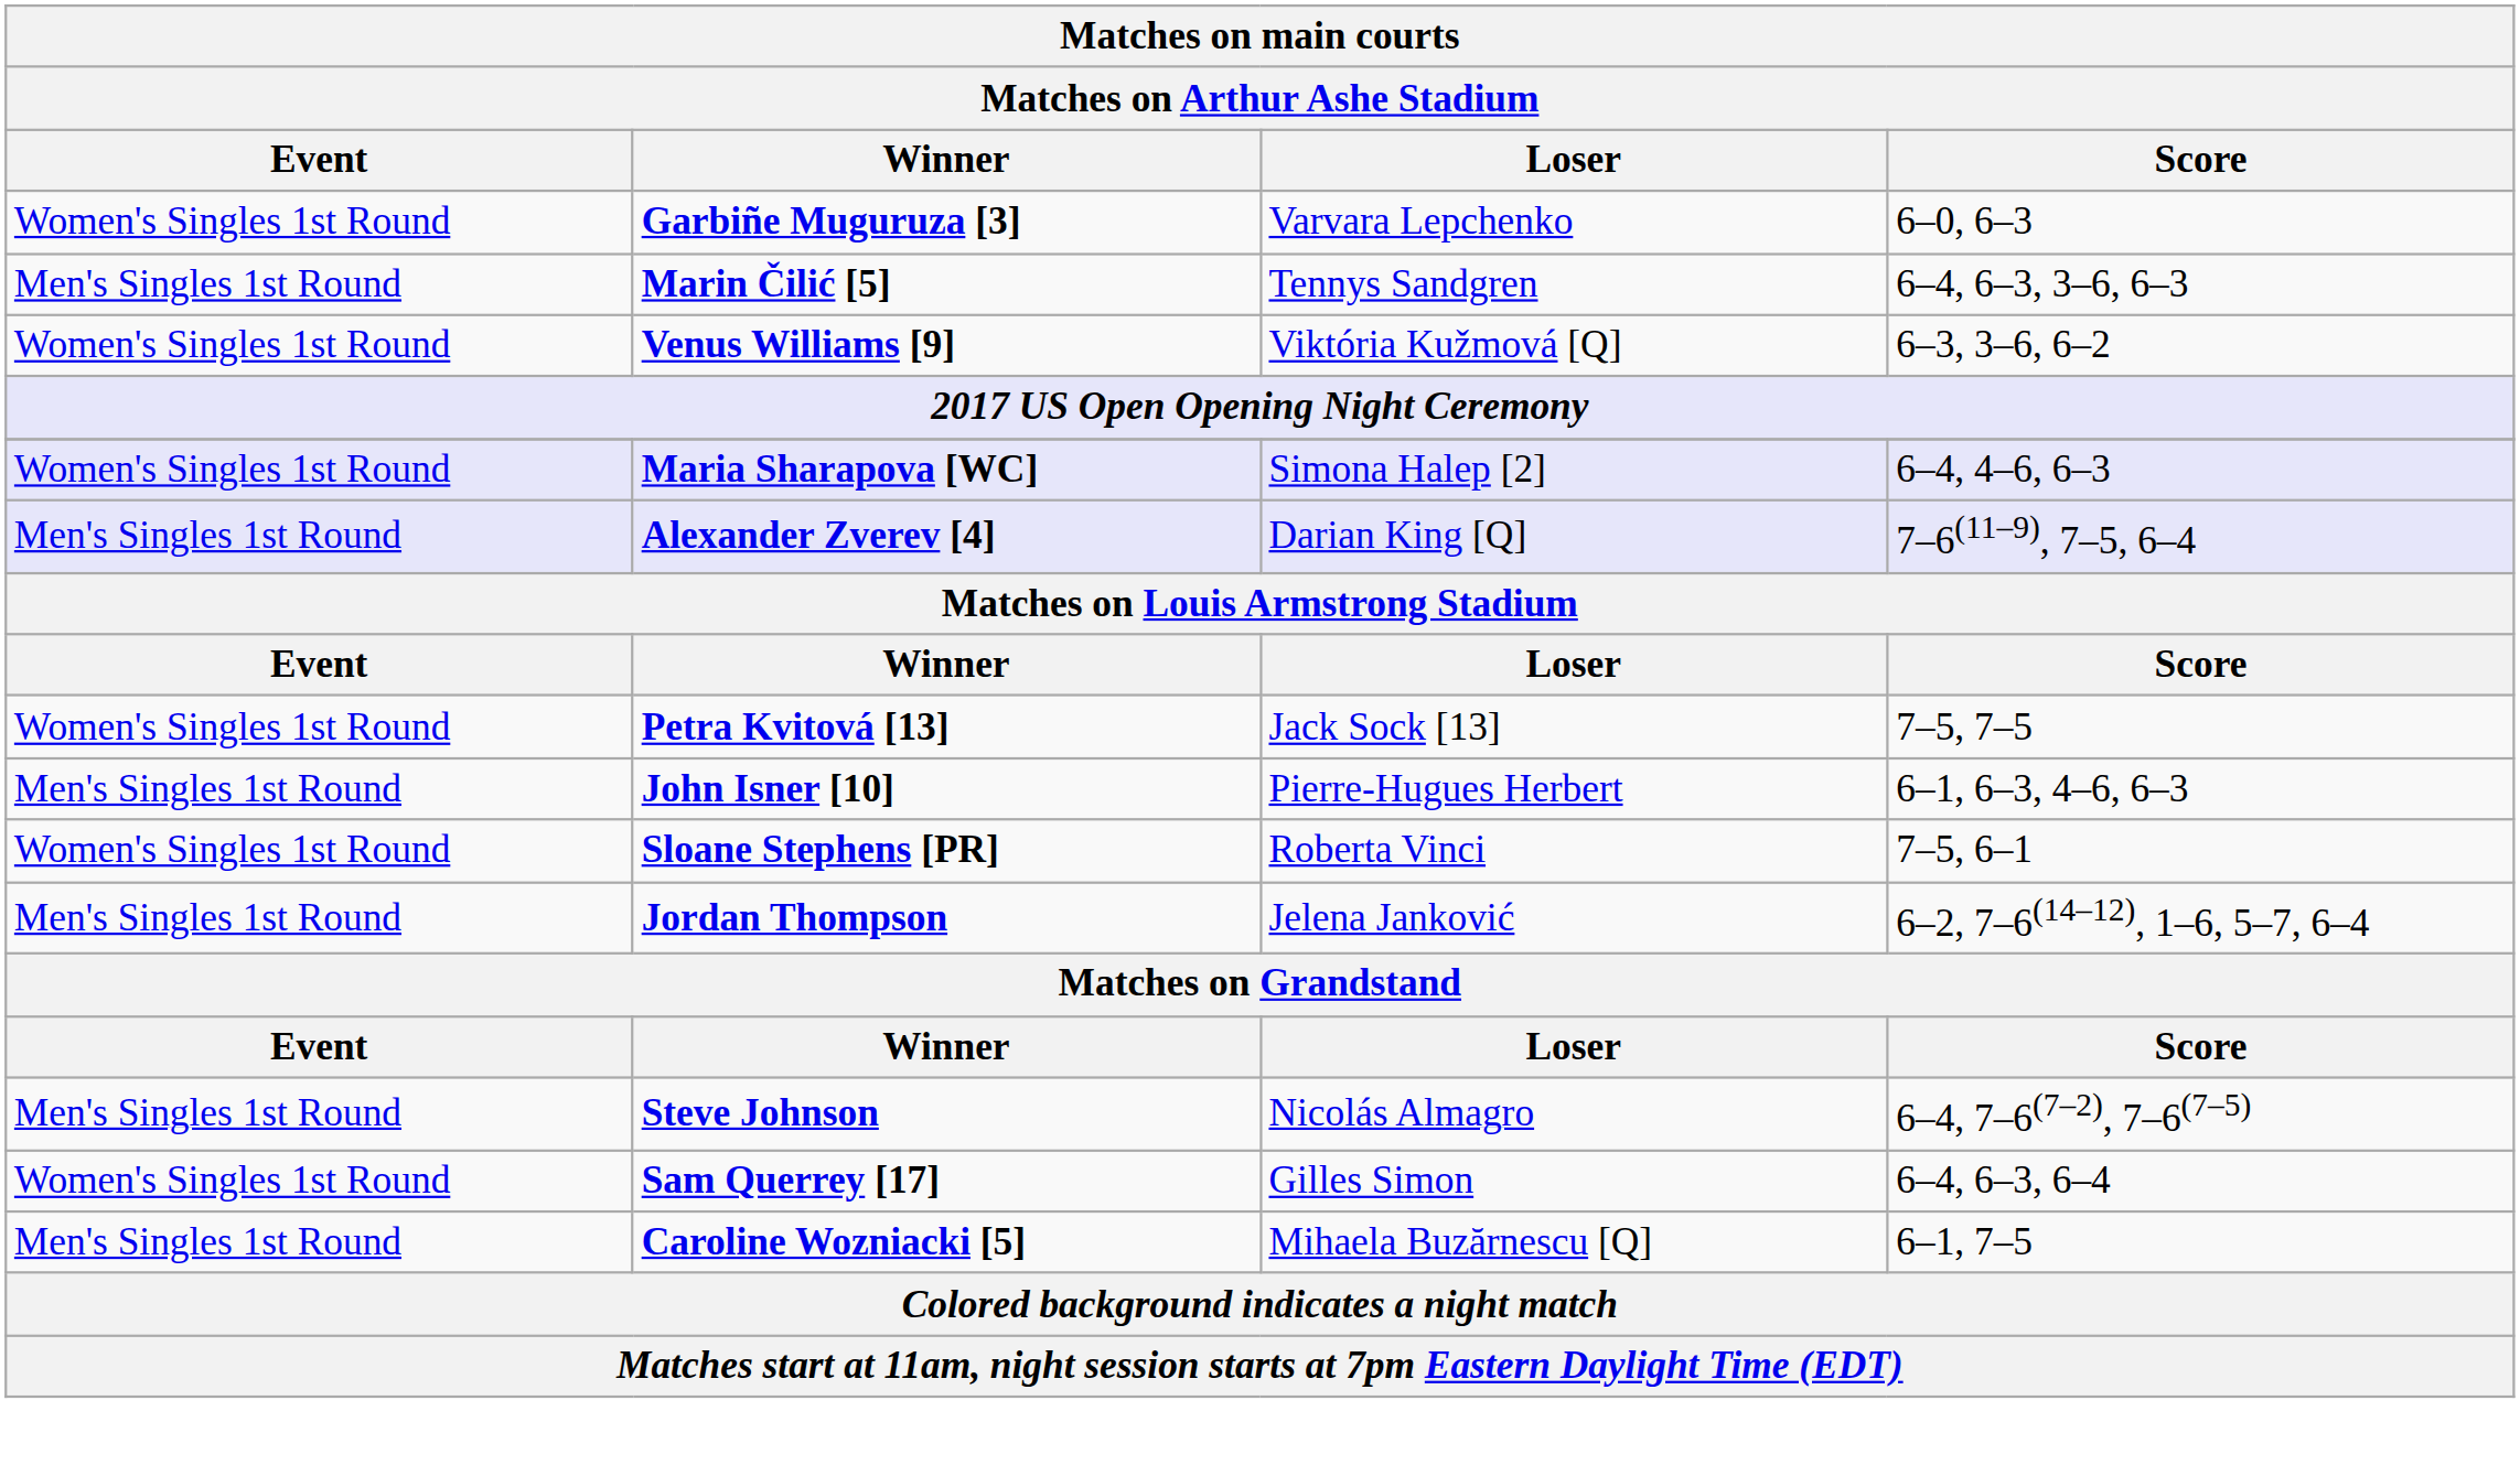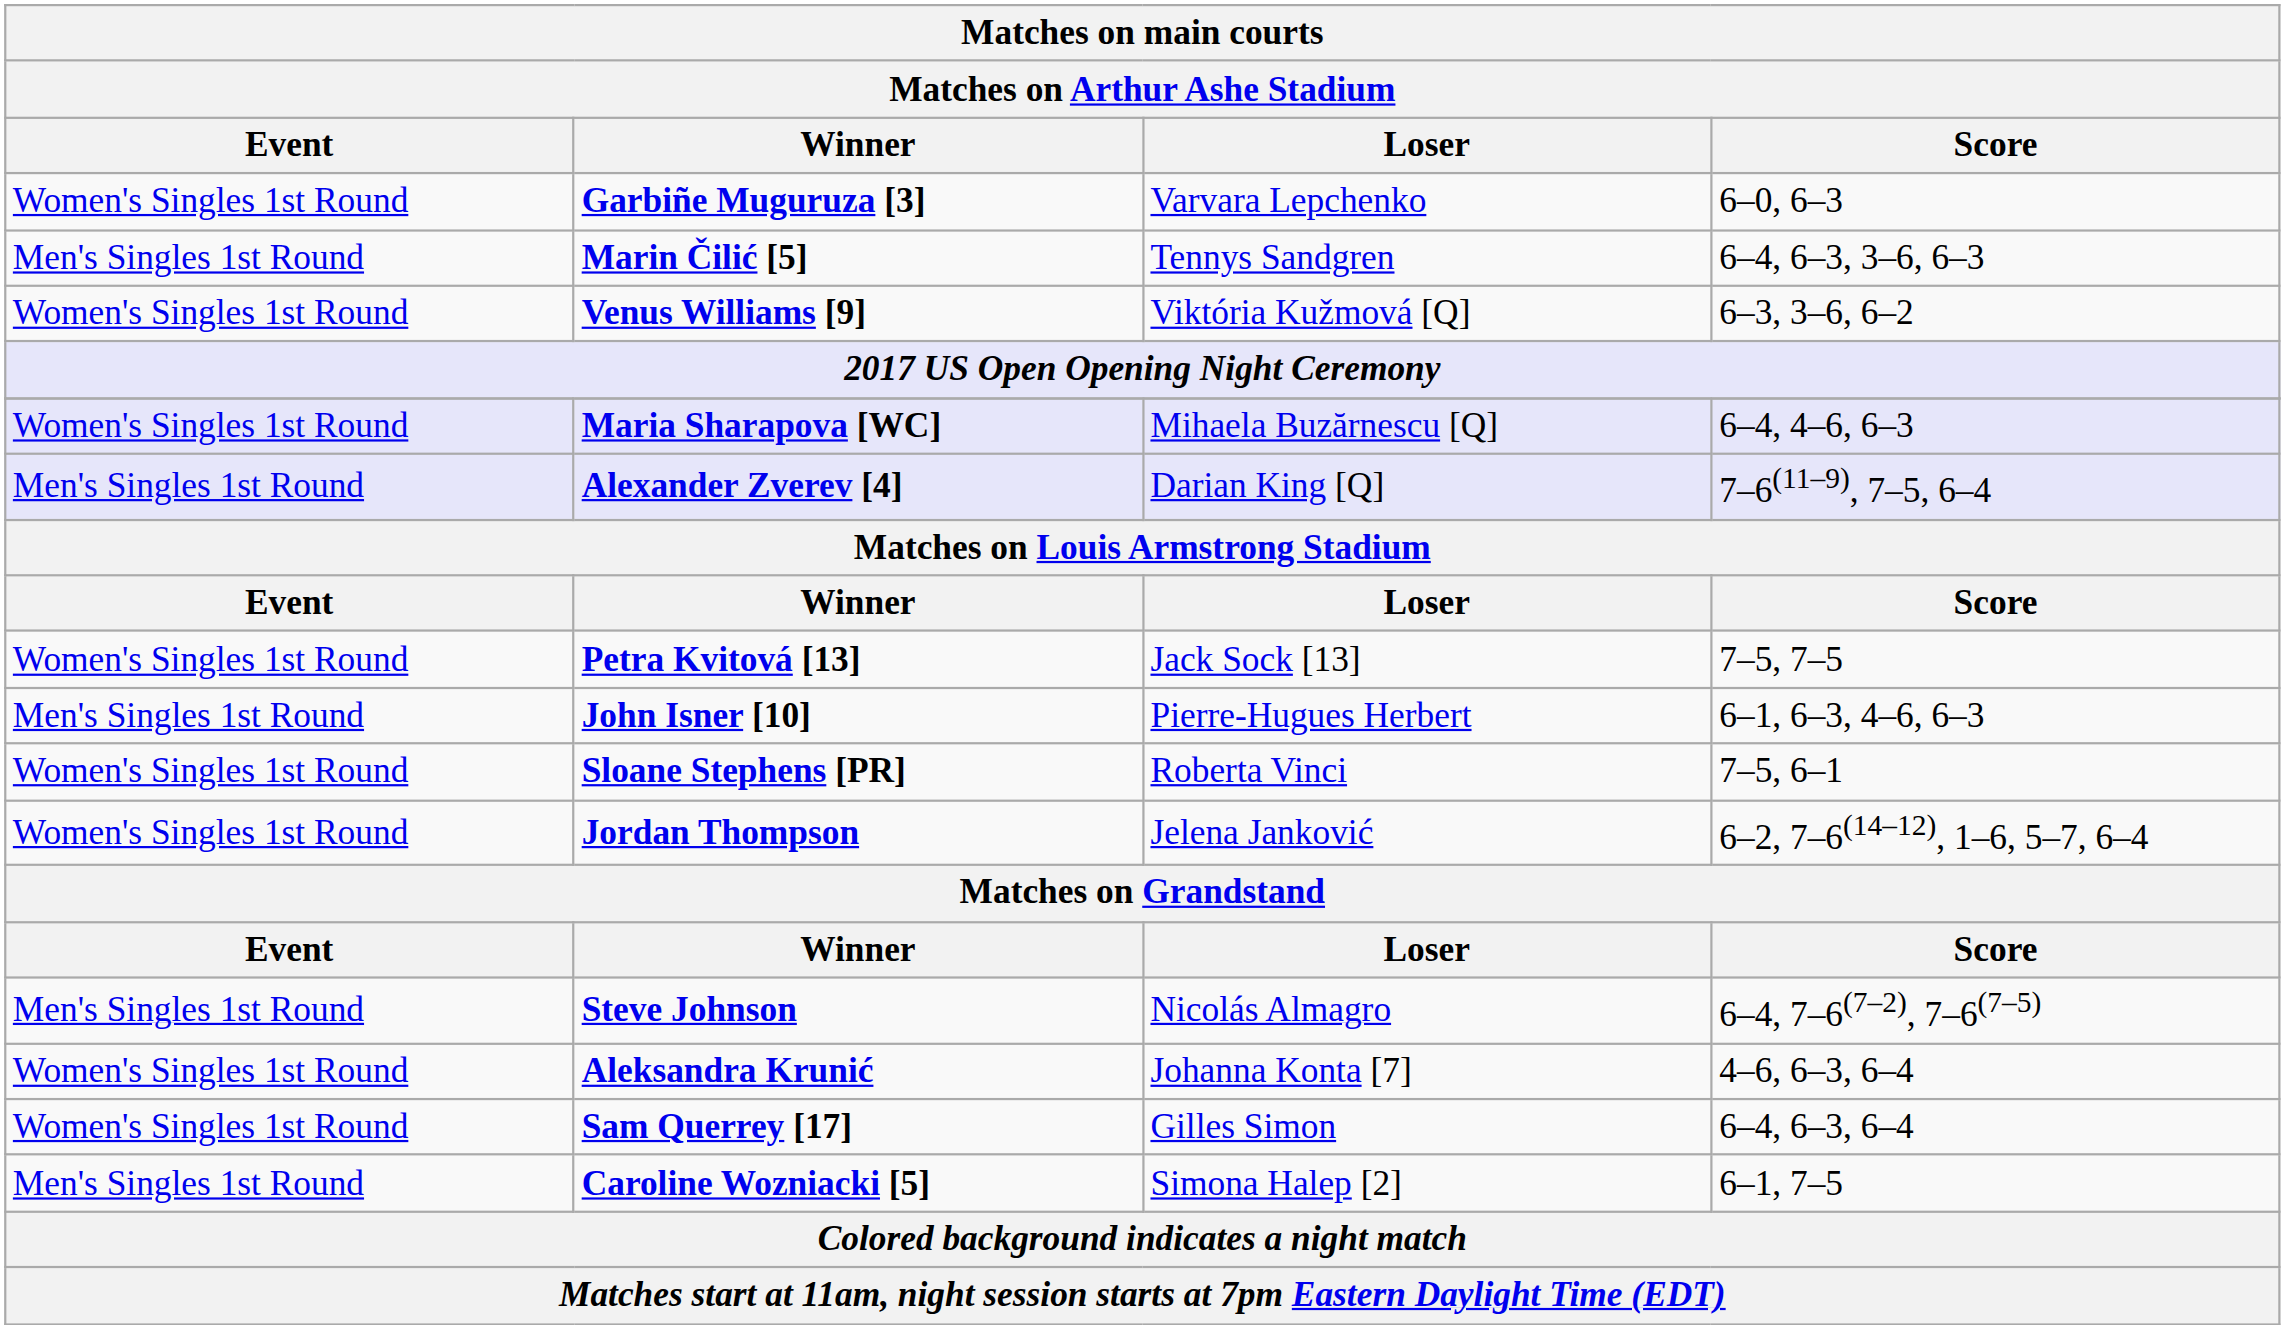Maria Sharapova [WC] | Loser: Simona Halep [2] -> Mihaela Buzărnescu [Q]
Jordan Thompson | Event: Men's Singles 1st Round -> Women's Singles 1st Round
+ row: Women's Singles 1st Round | Aleksandra Krunić | Johanna Konta [7] | 4–6, 6–3, 6–4
Caroline Wozniacki [5] | Loser: Mihaela Buzărnescu [Q] -> Simona Halep [2]
